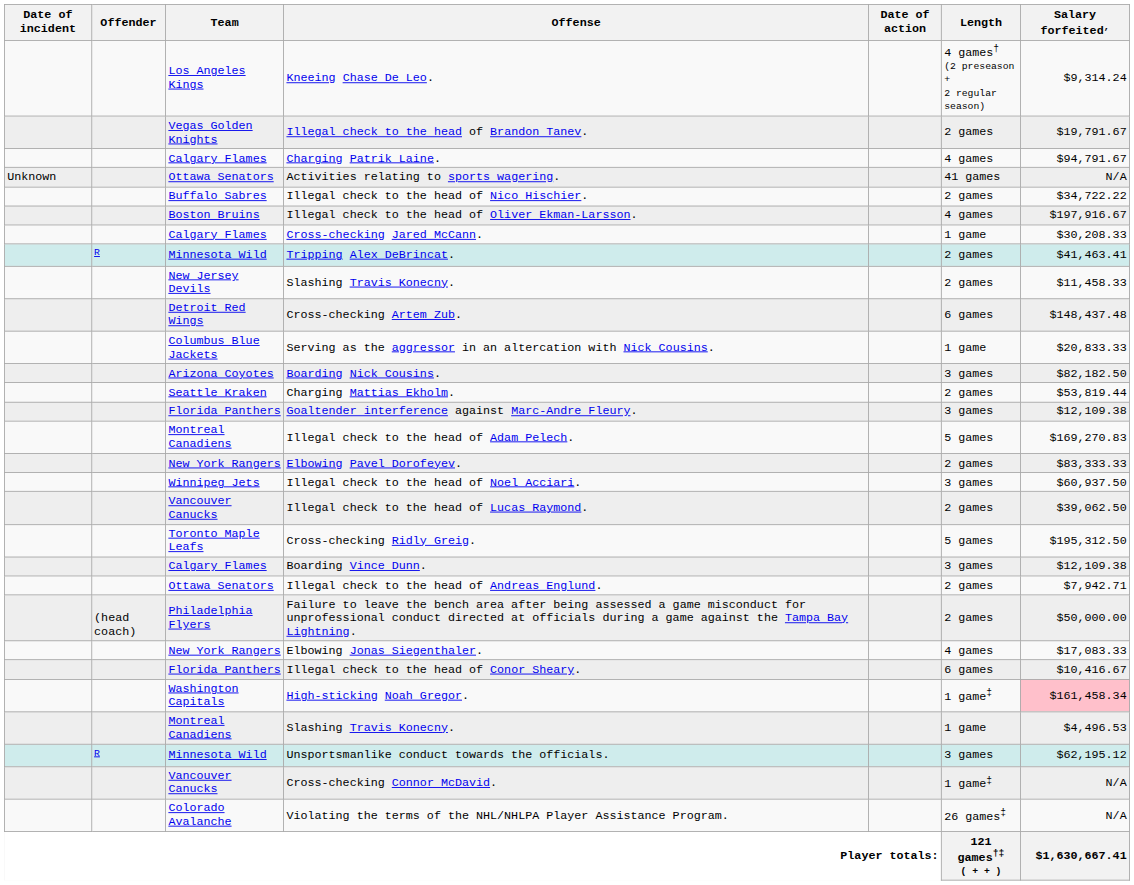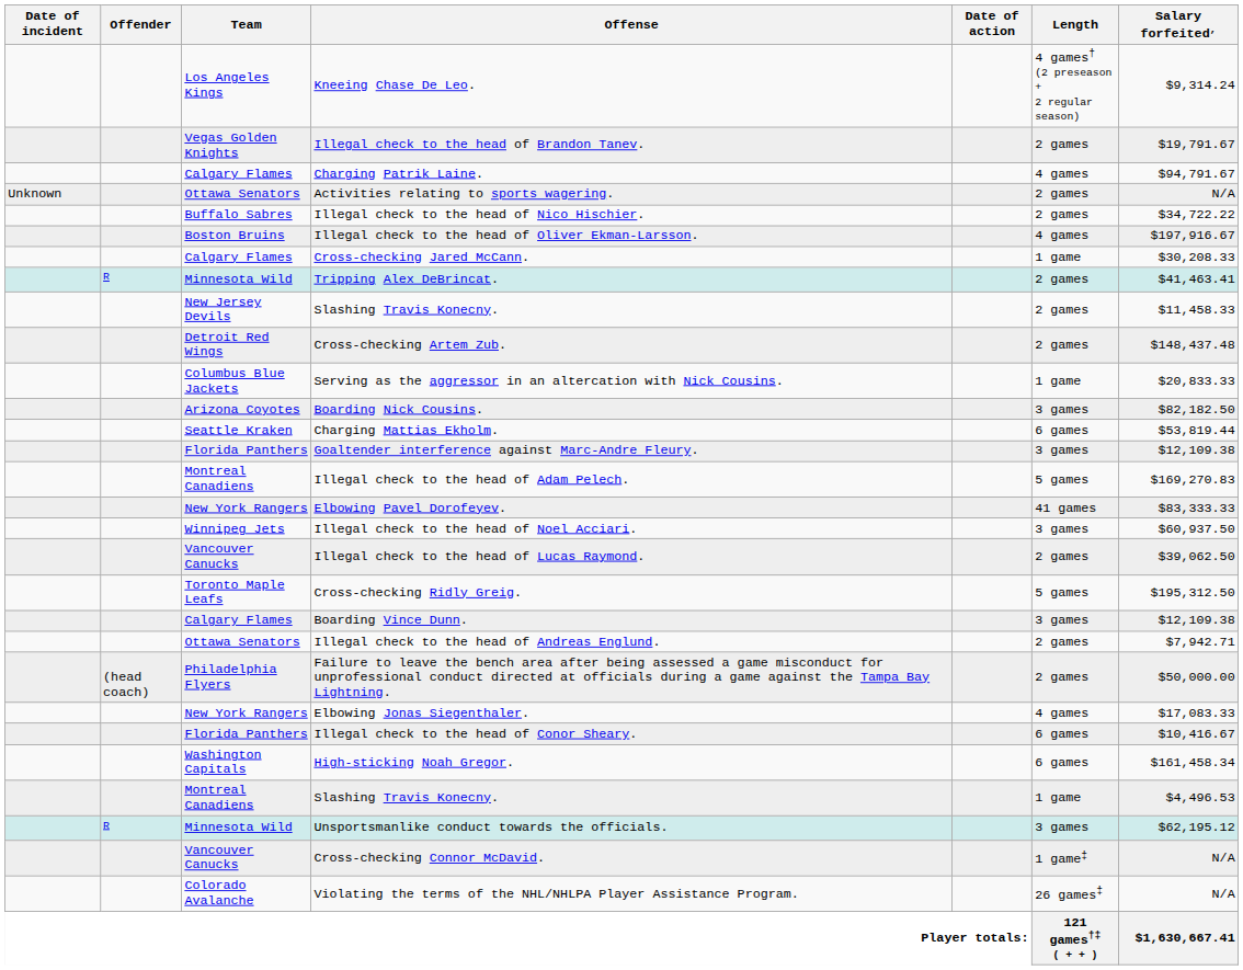Activities relating to sports wagering. | Length: 41 games -> 2 games
Cross-checking Artem Zub. | Length: 6 games -> 2 games
Charging Mattias Ekholm. | Length: 2 games -> 6 games
Elbowing Pavel Dorofeyev. | Length: 2 games -> 41 games
High-sticking Noah Gregor. | Length: 1 game‡ -> 6 games
High-sticking Noah Gregor. | Salary forfeited,: pink background -> no background
